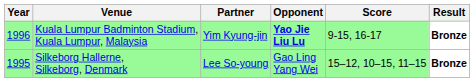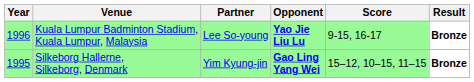Kuala Lumpur Badminton Stadium, Kuala Lumpur, Malaysia | Partner: Yim Kyung-jin -> Lee So-young
Silkeborg Hallerne, Silkeborg, Denmark | Partner: Lee So-young -> Yim Kyung-jin
Silkeborg Hallerne, Silkeborg, Denmark | Opponent: normal -> bold
